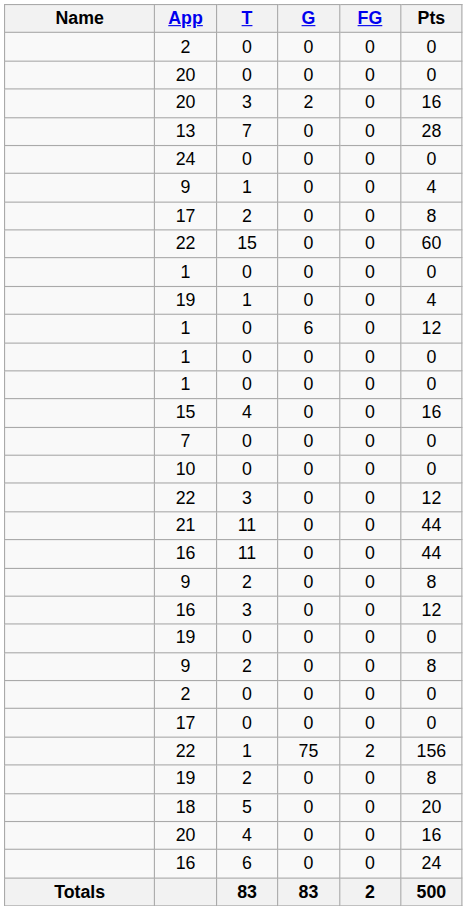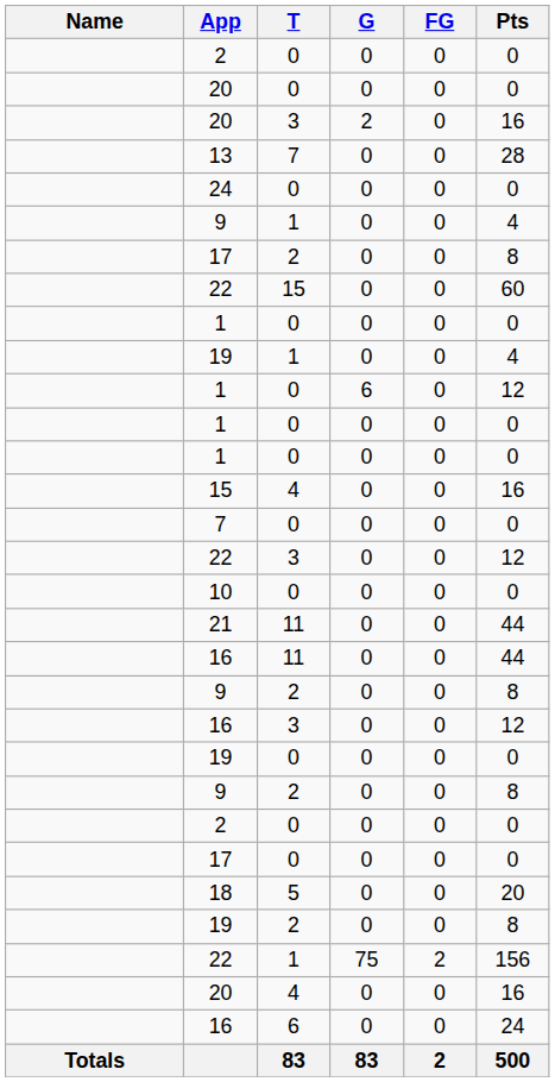rows swapped: 10 <-> 22 / 3
rows swapped: 22 / 1 <-> 18
